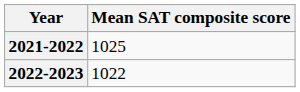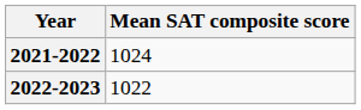2021-2022 | Mean SAT composite score: 1025 -> 1024
